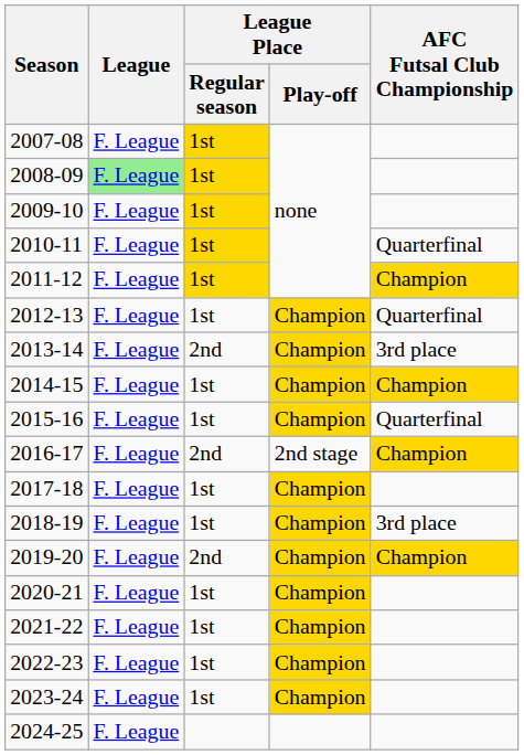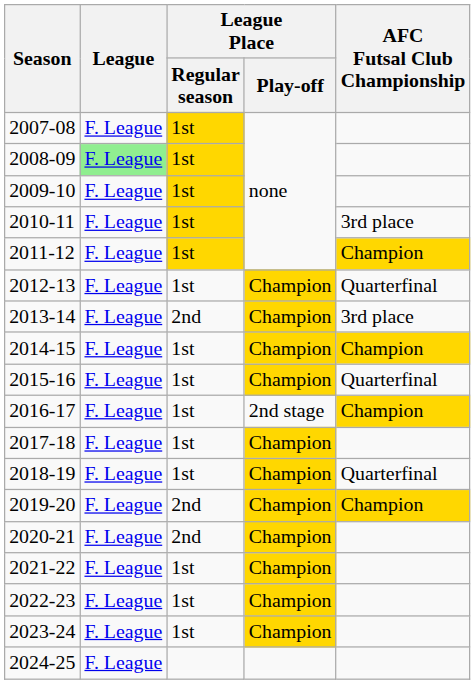2010-11 | AFC Futsal Club Championship: Quarterfinal -> 3rd place
2016-17 | League Place / Regular season: 2nd -> 1st
2018-19 | AFC Futsal Club Championship: 3rd place -> Quarterfinal
2020-21 | League Place / Regular season: 1st -> 2nd
